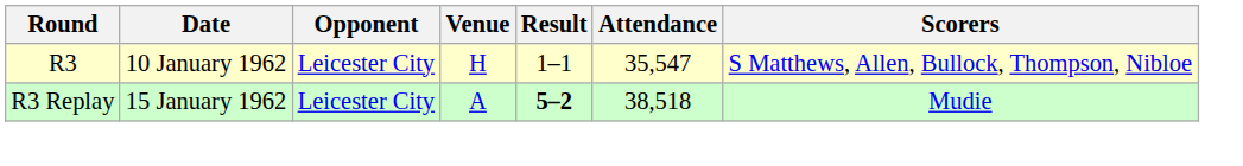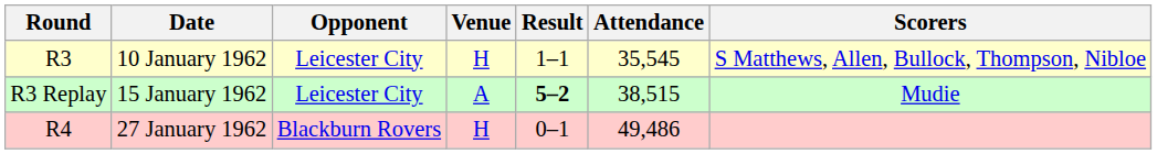10 January 1962 | Attendance: 35,547 -> 35,545
15 January 1962 | Attendance: 38,518 -> 38,515
+ row: R4 | 27 January 1962 | Blackburn Rovers | H | 0–1 | 49,486
